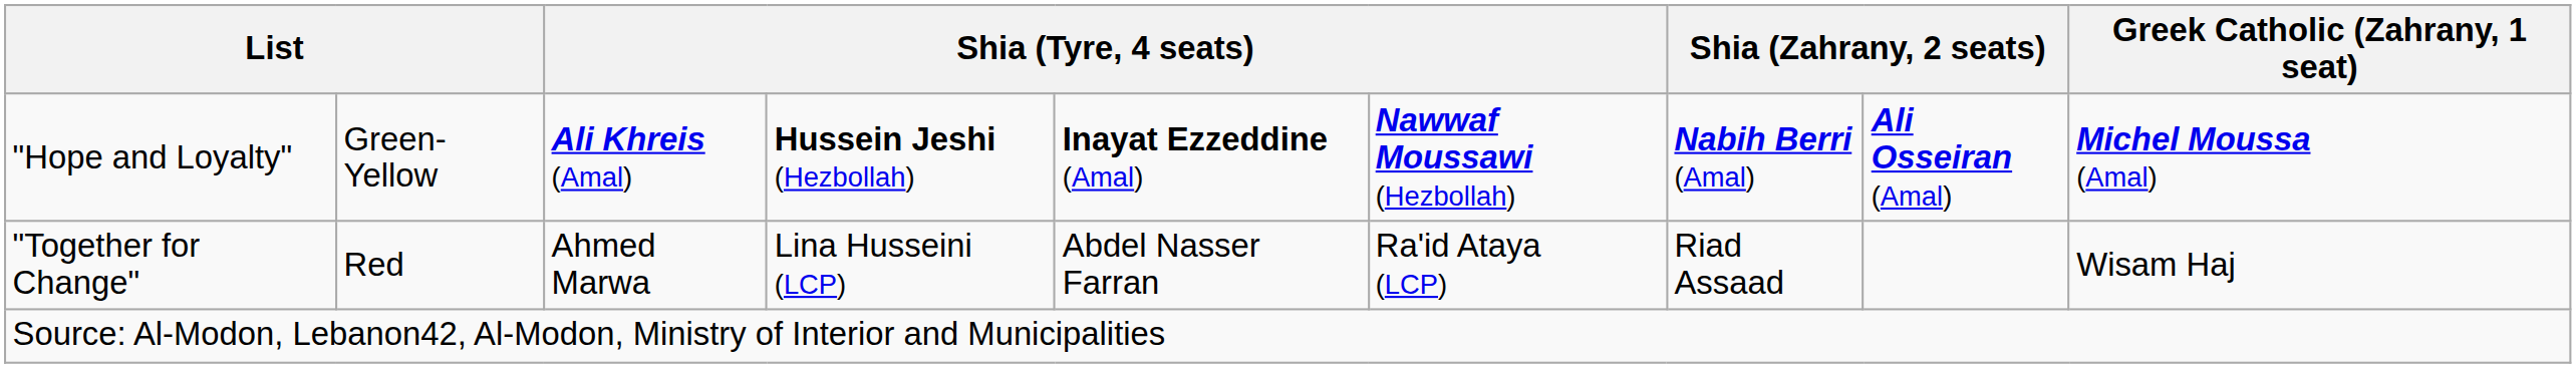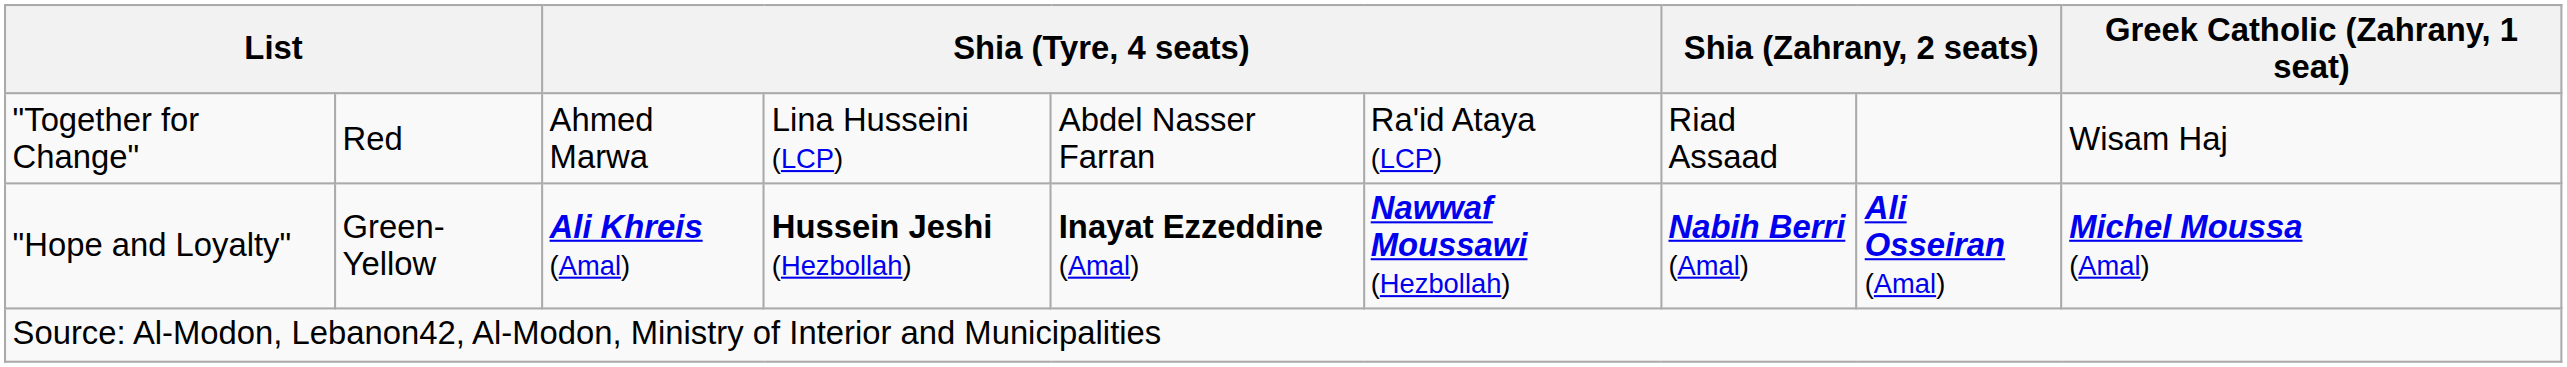rows swapped: "Hope and Loyalty" <-> "Together for Change"
